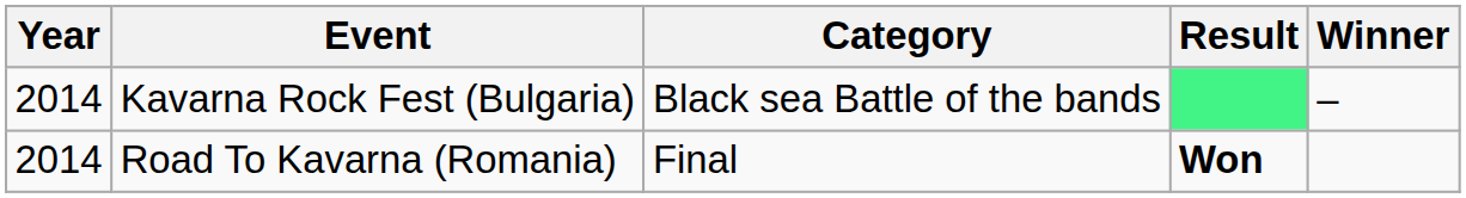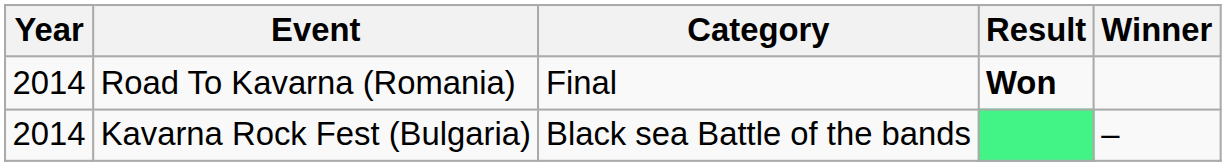rows swapped: Road To Kavarna (Romania) <-> Kavarna Rock Fest (Bulgaria)
